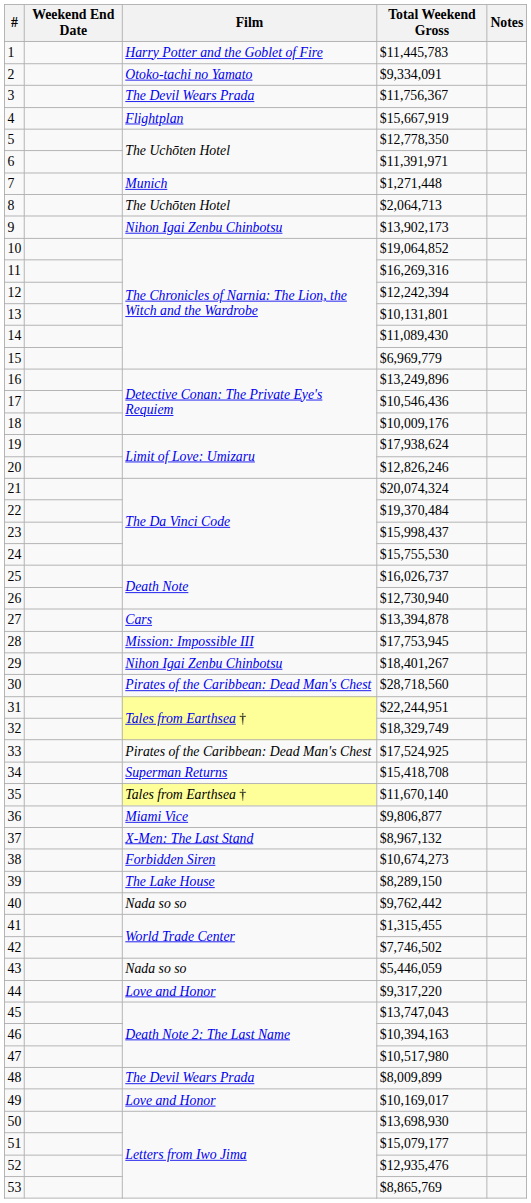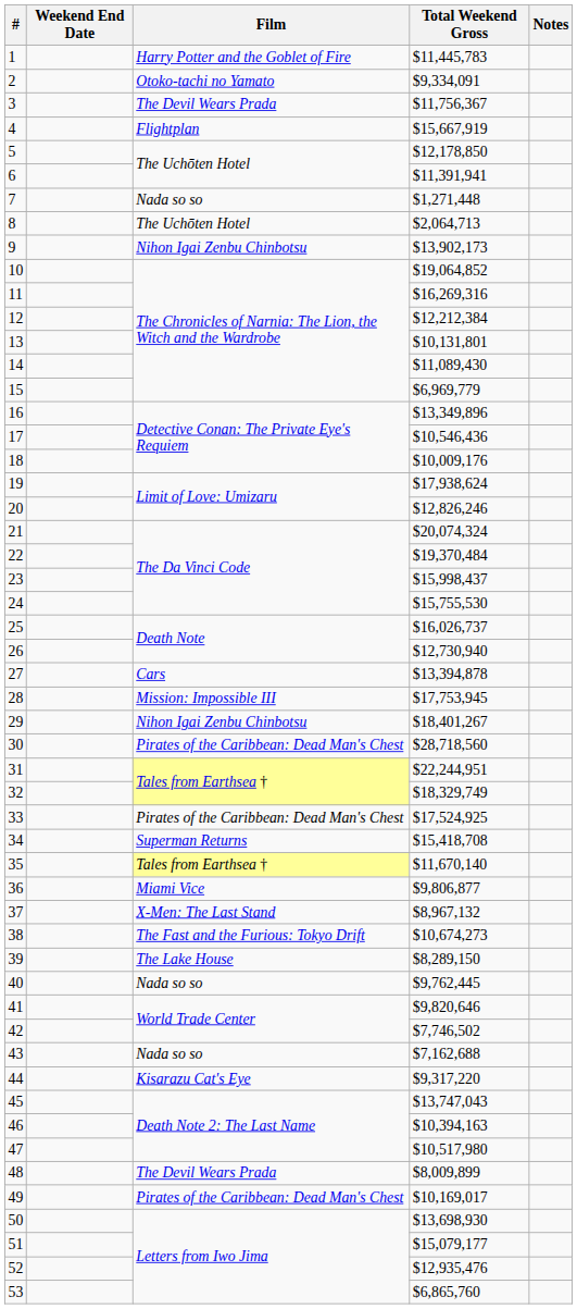5 | Total Weekend Gross: $12,778,350 -> $12,178,850
6 | Total Weekend Gross: $11,391,971 -> $11,391,941
7 | Film: Munich -> Nada so so
12 | Total Weekend Gross: $12,242,394 -> $12,212,384
16 | Total Weekend Gross: $13,249,896 -> $13,349,896
38 | Film: Forbidden Siren -> The Fast and the Furious: Tokyo Drift
40 | Total Weekend Gross: $9,762,442 -> $9,762,445
41 | Total Weekend Gross: $1,315,455 -> $9,820,646
43 | Total Weekend Gross: $5,446,059 -> $7,162,688
44 | Film: Love and Honor -> Kisarazu Cat's Eye
49 | Film: Love and Honor -> Pirates of the Caribbean: Dead Man's Chest
53 | Total Weekend Gross: $8,865,769 -> $6,865,760
